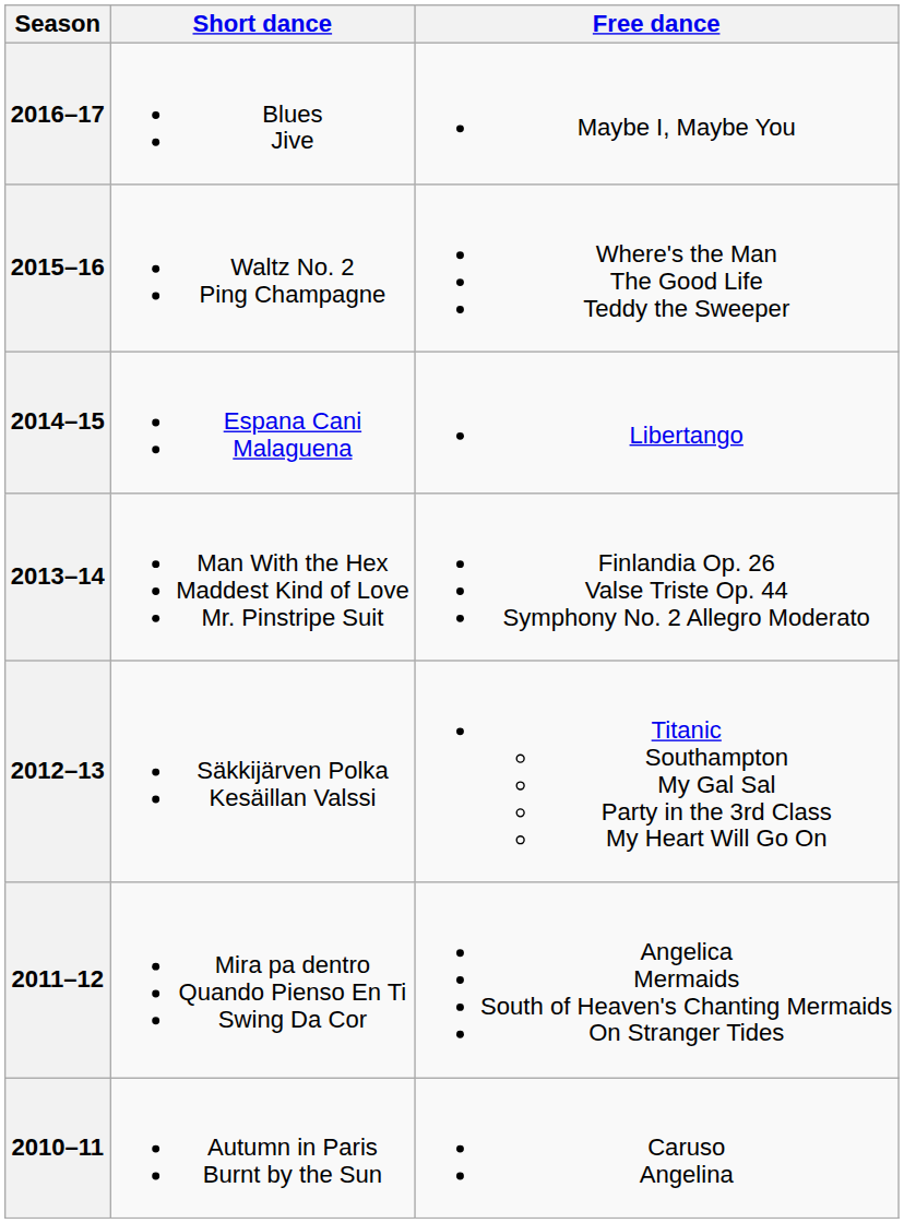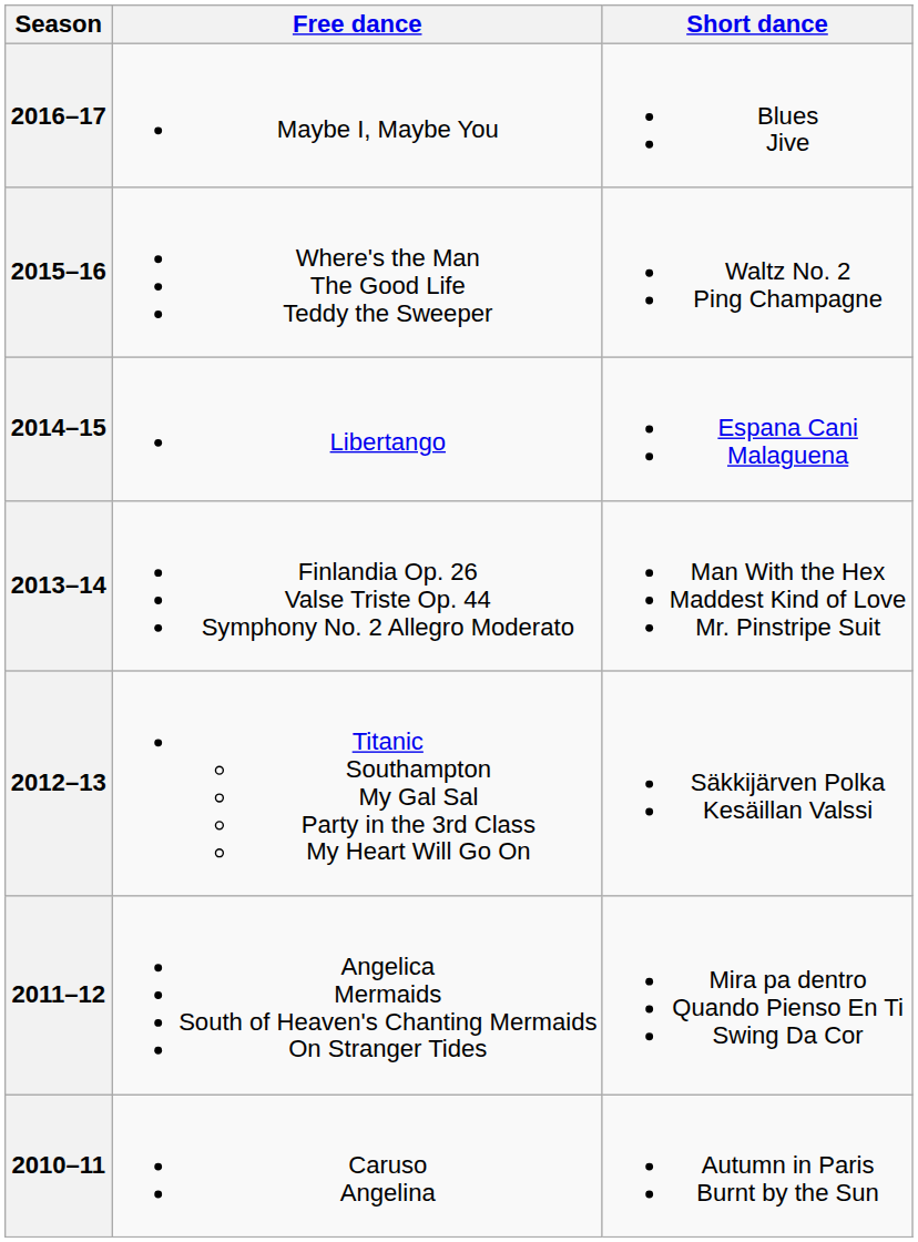columns swapped: Short dance <-> Free dance
